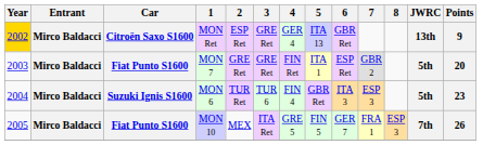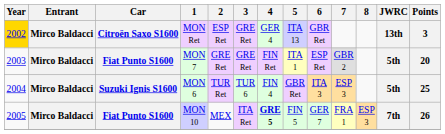MON Ret | Points: 9 -> 3
MON 6 | Points: 23 -> 25
MON 10 | 4: normal -> bold
